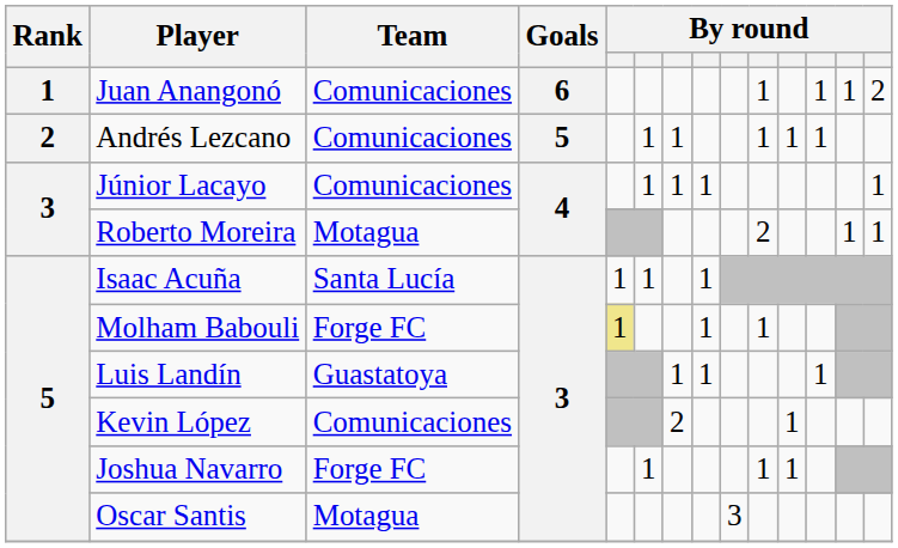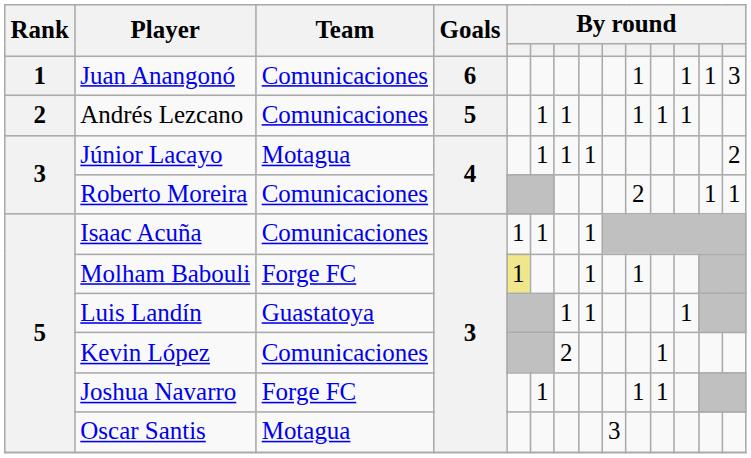Juan Anangonó | column 14: 2 -> 3
Júnior Lacayo | Team: Comunicaciones -> Motagua
Júnior Lacayo | column 14: 1 -> 2
Roberto Moreira | Team: Motagua -> Comunicaciones
Isaac Acuña | Team: Santa Lucía -> Comunicaciones
